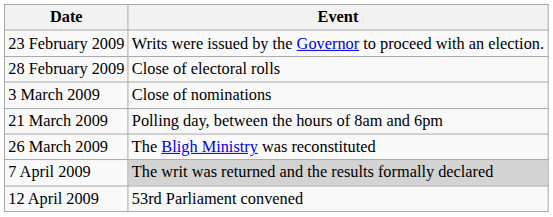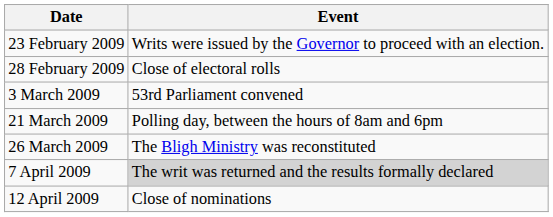3 March 2009 | Event: Close of nominations -> 53rd Parliament convened
12 April 2009 | Event: 53rd Parliament convened -> Close of nominations
